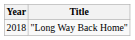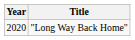"Long Way Back Home" | Year: 2018 -> 2020
